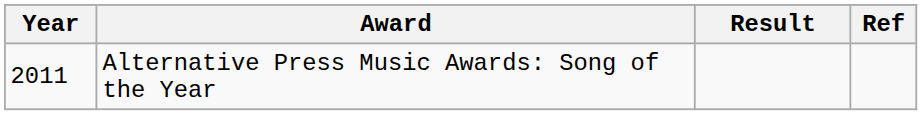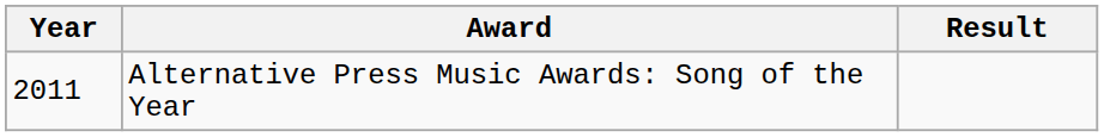- column: Ref
